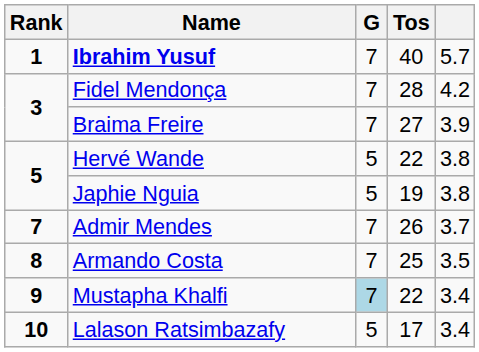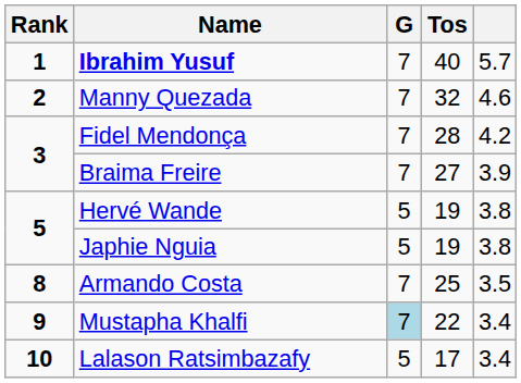+ row: 2 | Manny Quezada | 7 | 32 | 4.6
Hervé Wande | Tos: 22 -> 19
- row: 7 | Admir Mendes | 7 | 26 | 3.7
